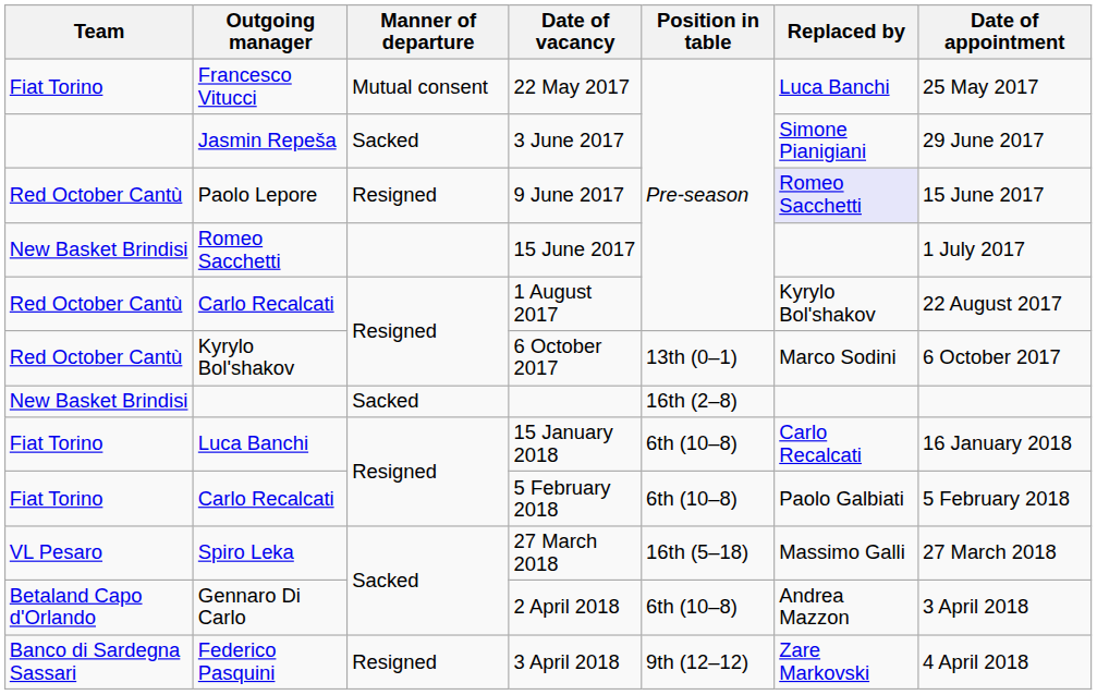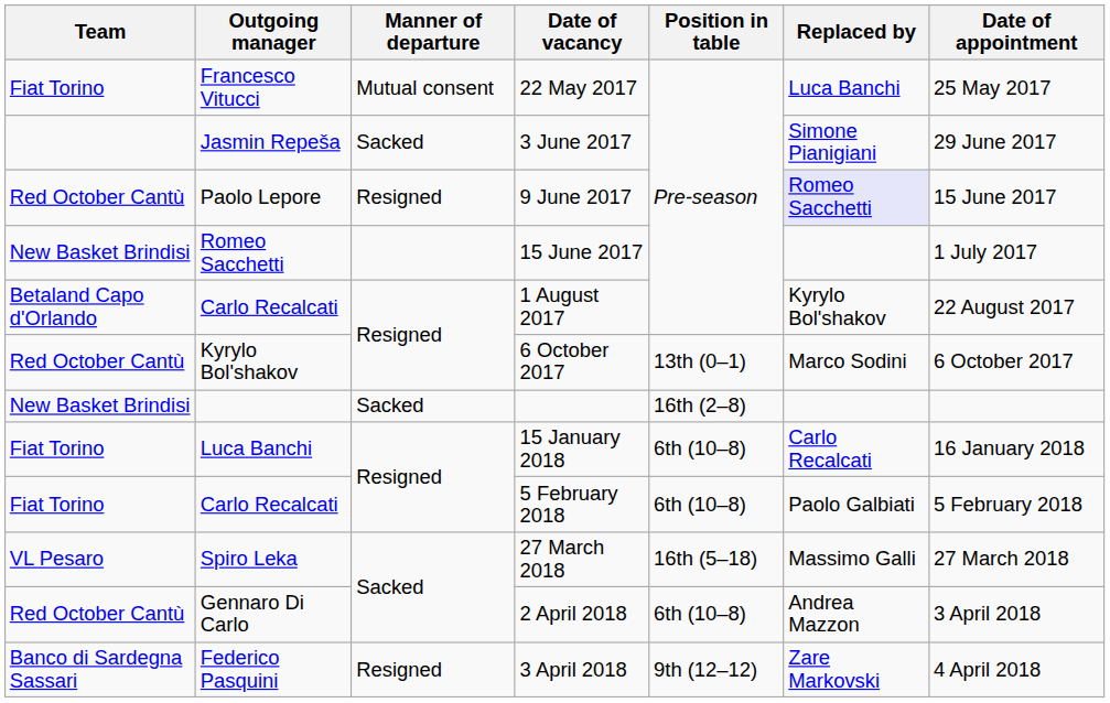1 August 2017 | Team: Red October Cantù -> Betaland Capo d'Orlando
2 April 2018 | Team: Betaland Capo d'Orlando -> Red October Cantù
